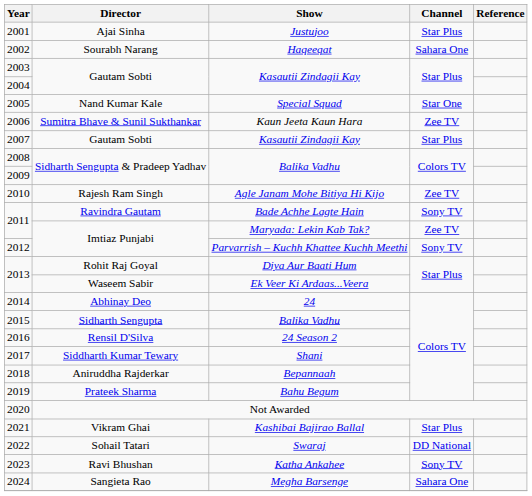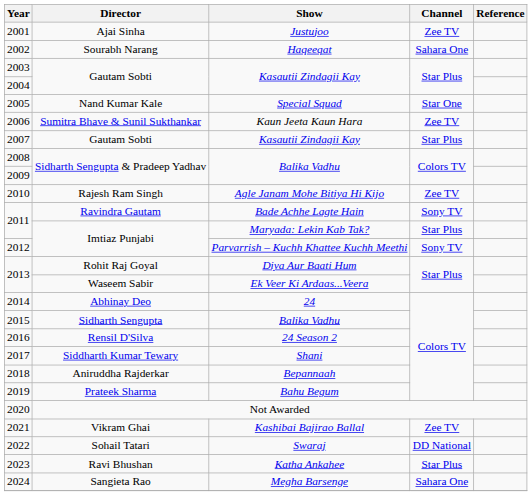2001 | Channel: Star Plus -> Zee TV
2011 / Imtiaz Punjabi | Channel: Zee TV -> Star Plus
2021 | Channel: Star Plus -> Zee TV
2023 | Channel: Sony TV -> Star Plus
